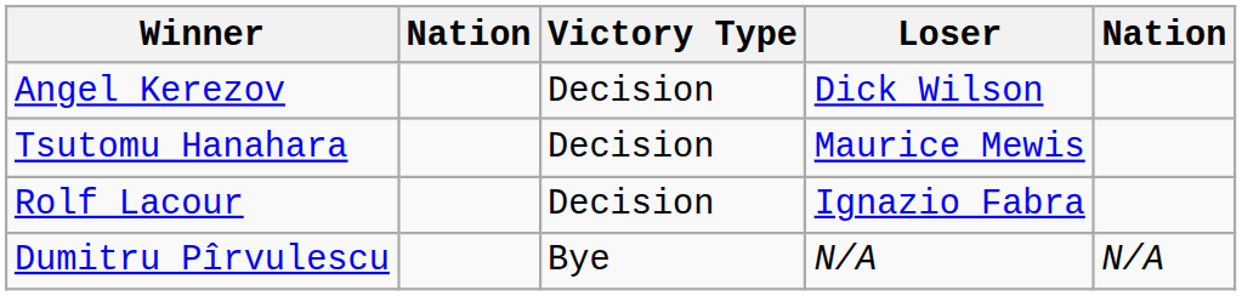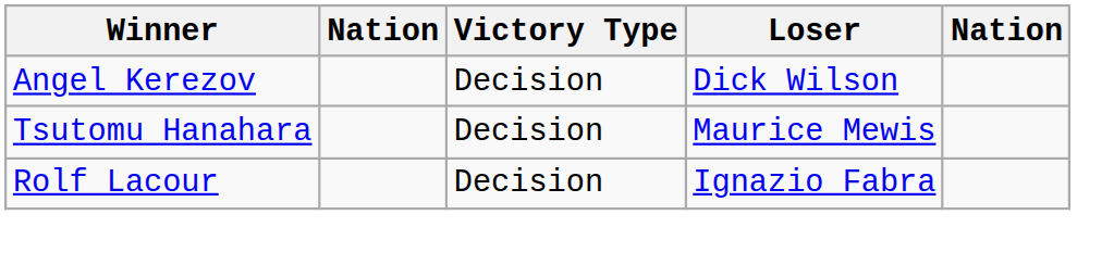- row: Dumitru Pîrvulescu | Bye | N/A | N/A
